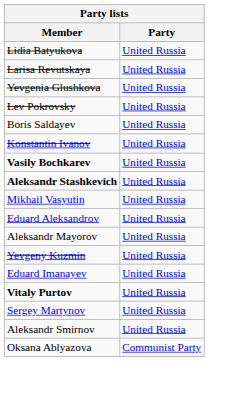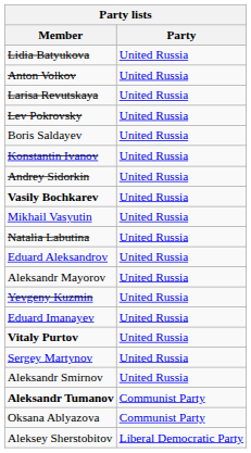+ row: Anton Volkov | United Russia
- row: Yevgenia Glushkova | United Russia
+ row: Andrey Sidorkin | United Russia
- row: Aleksandr Stashkevich | United Russia
+ row: Natalia Labutina | United Russia
+ row: Aleksandr Tumanov | Communist Party
+ row: Aleksey Sherstobitov | Liberal Democratic Party
